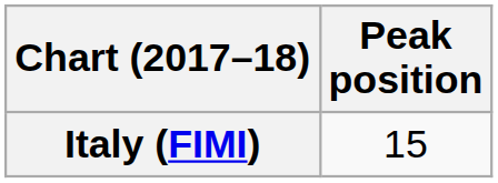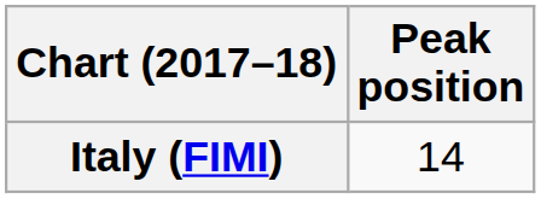Italy (FIMI) | Peak position: 15 -> 14
